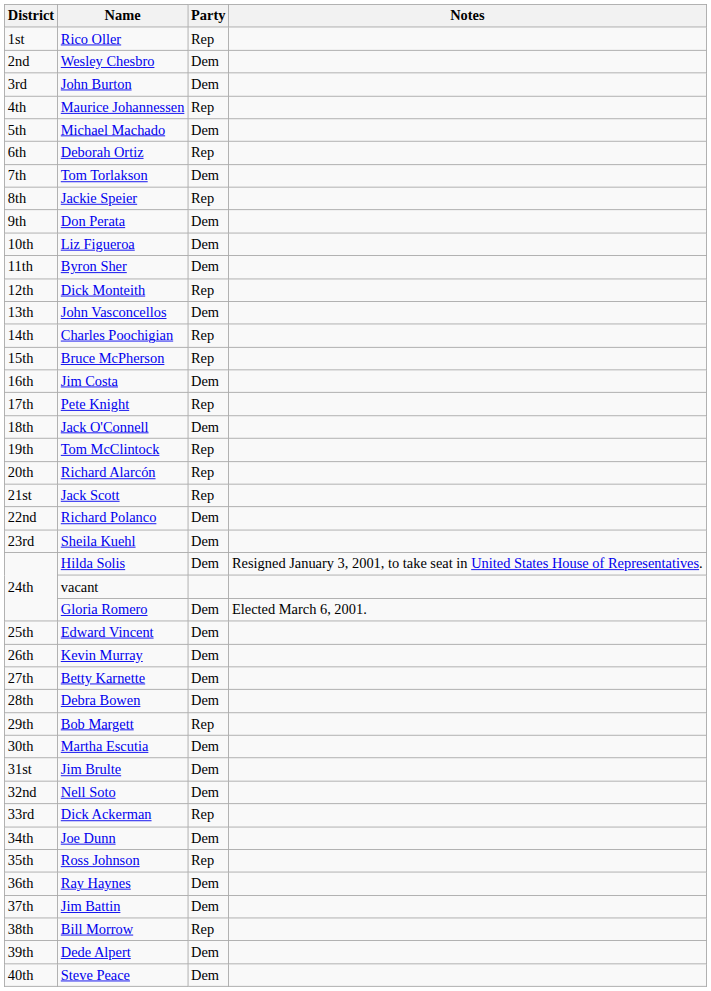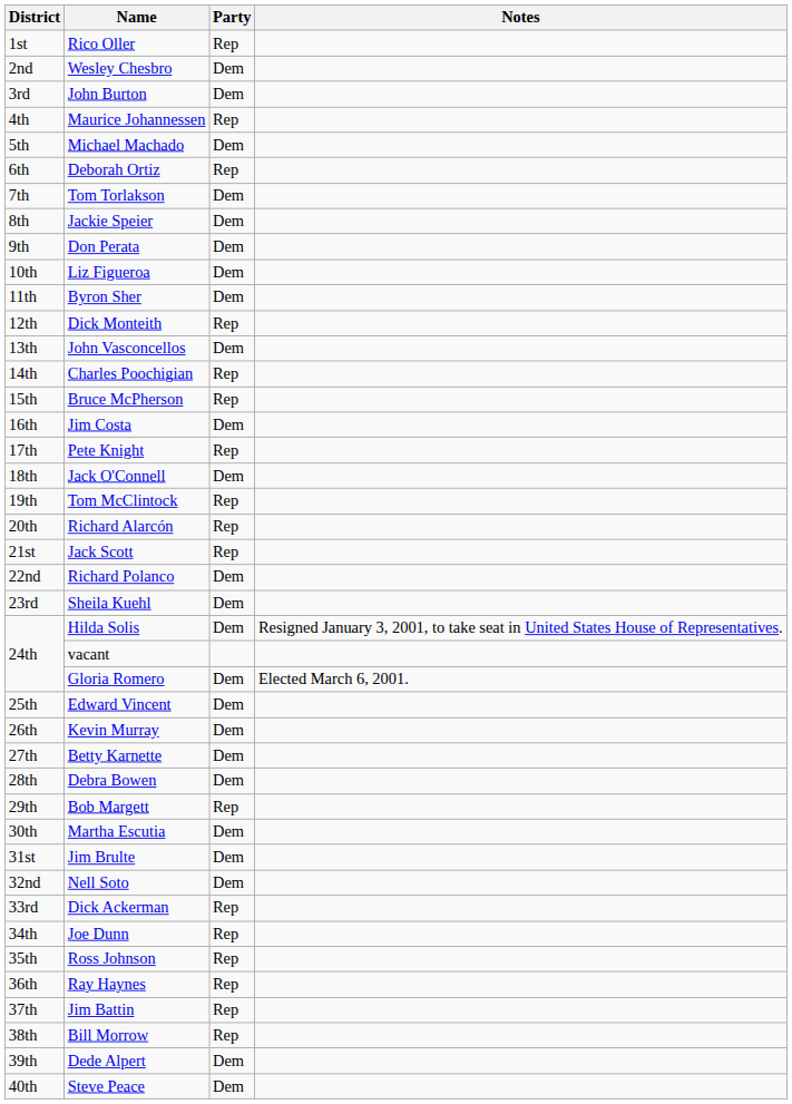Jackie Speier | Party: Rep -> Dem
Joe Dunn | Party: Dem -> Rep
Ray Haynes | Party: Dem -> Rep
Jim Battin | Party: Dem -> Rep
